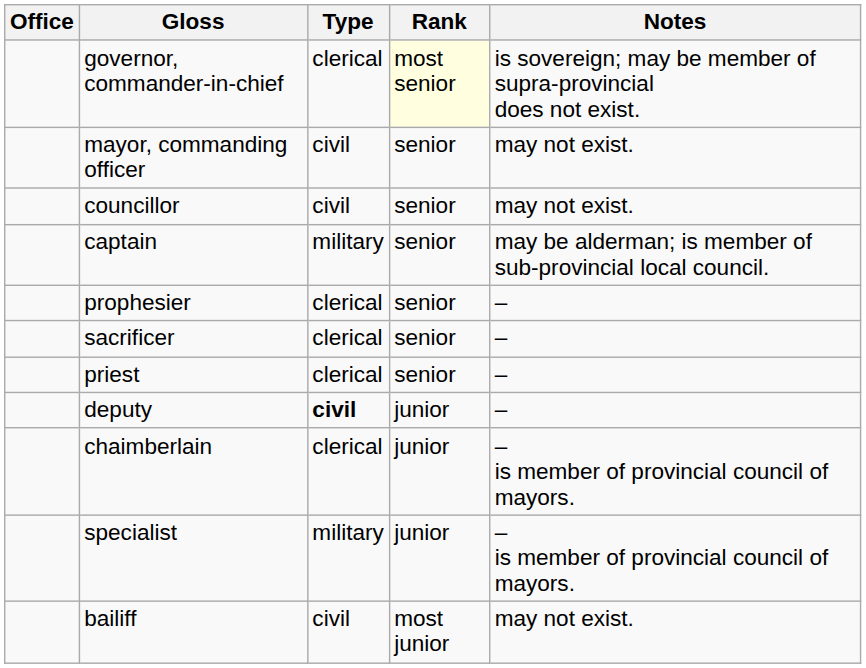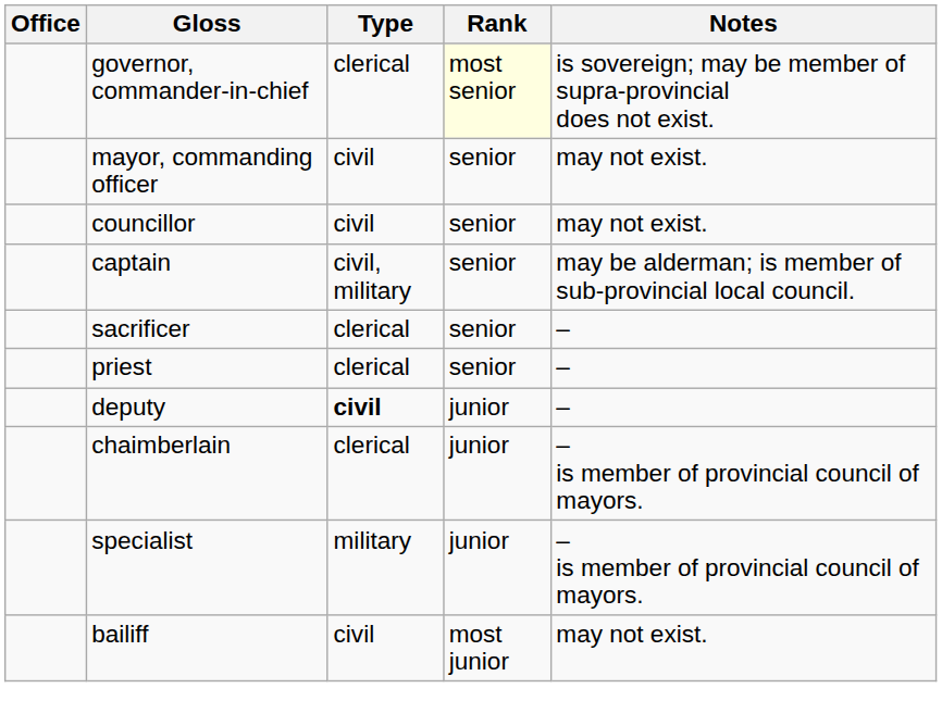captain | Type: military -> civil, military
- row: prophesier | clerical | senior | –
